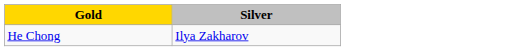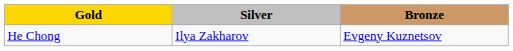+ column: Bronze | Evgeny Kuznetsov
